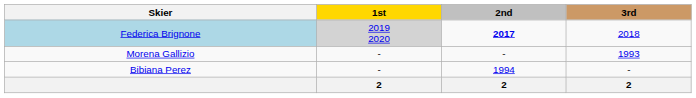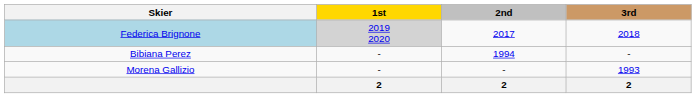Federica Brignone | 2nd: bold -> normal
rows swapped: Bibiana Perez <-> Morena Gallizio
